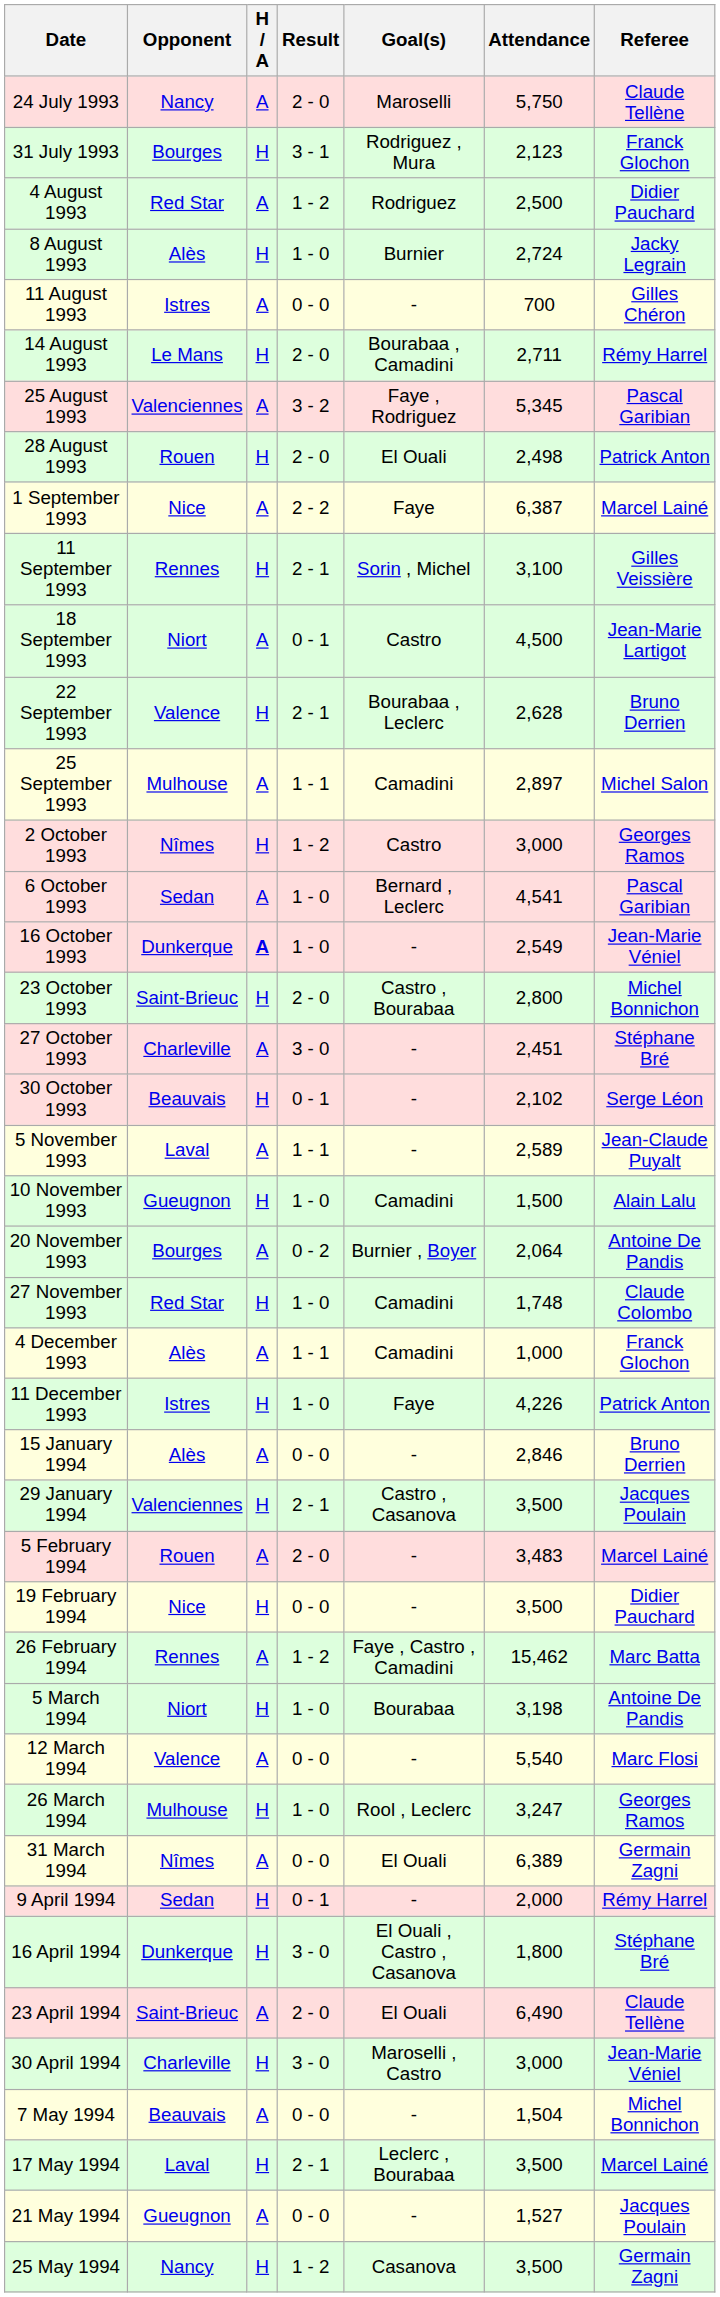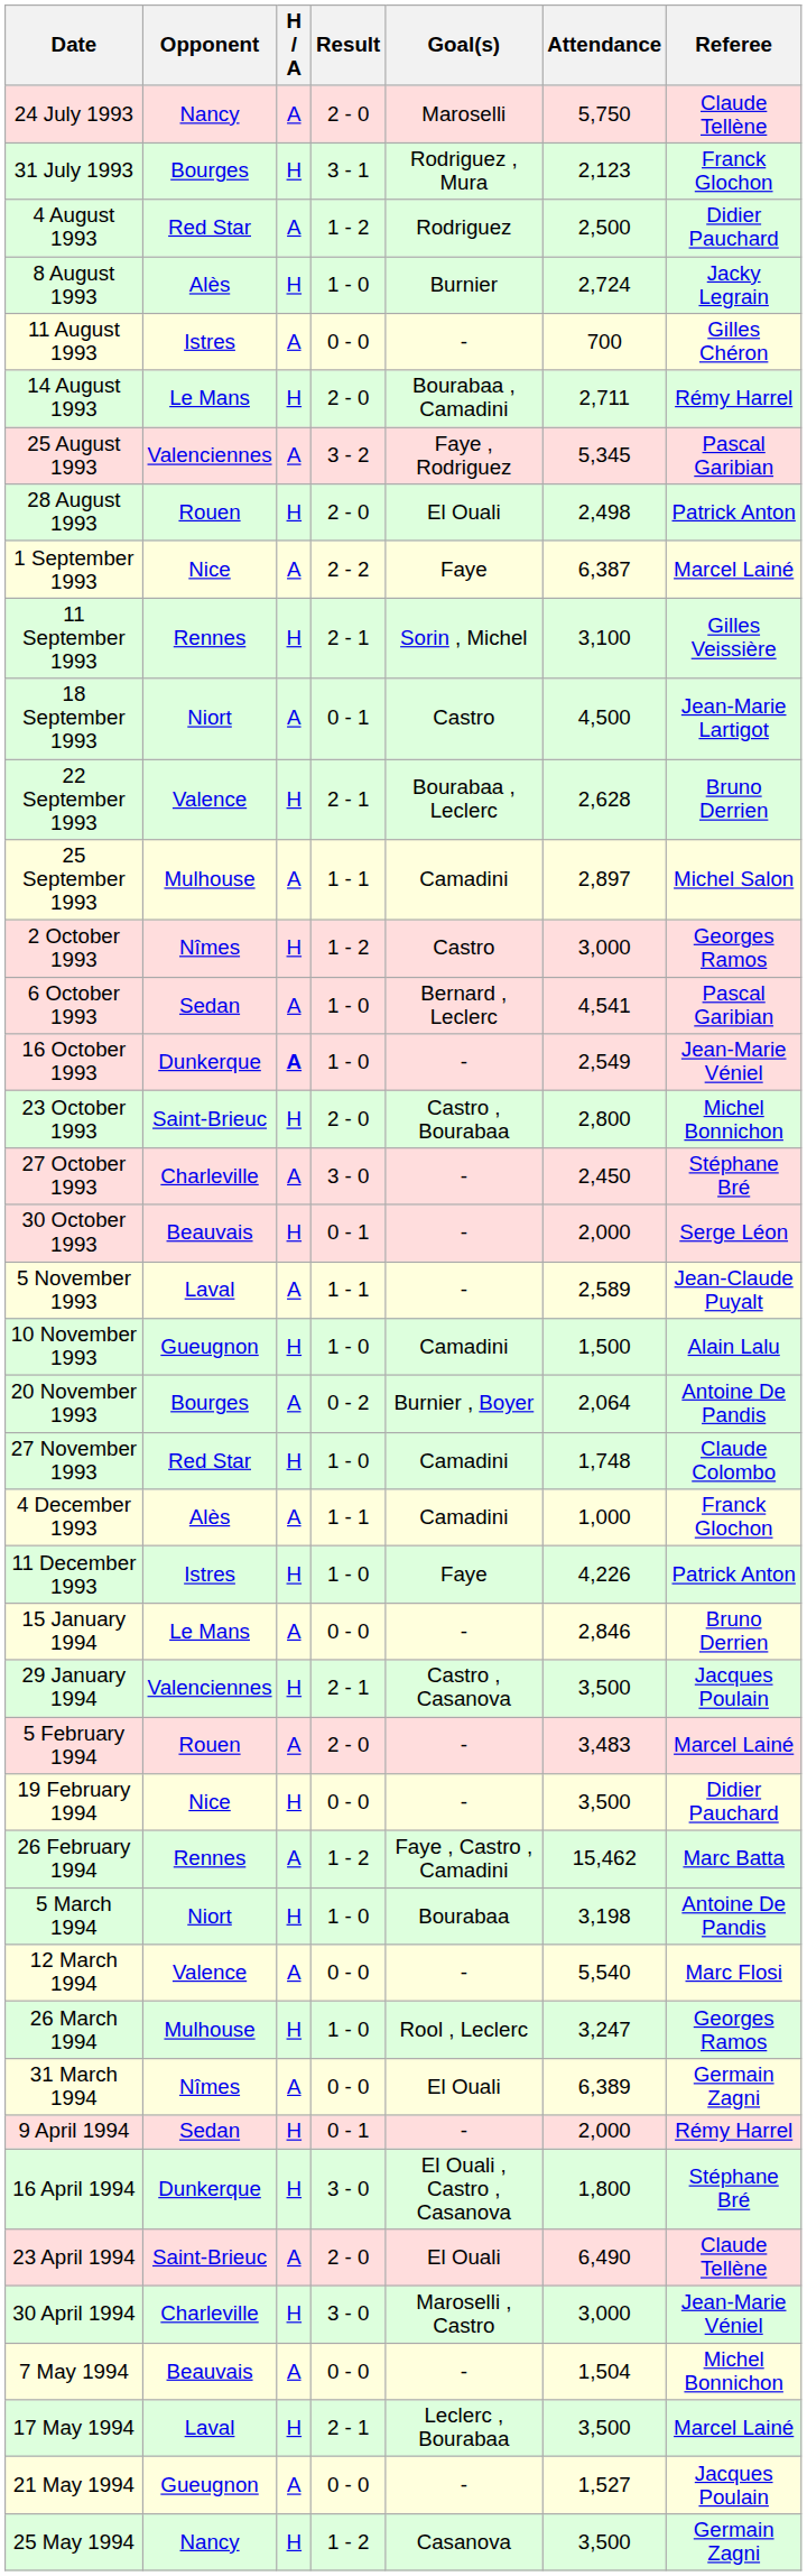27 October 1993 | Attendance: 2,451 -> 2,450
30 October 1993 | Attendance: 2,102 -> 2,000
15 January 1994 | Opponent: Alès -> Le Mans
